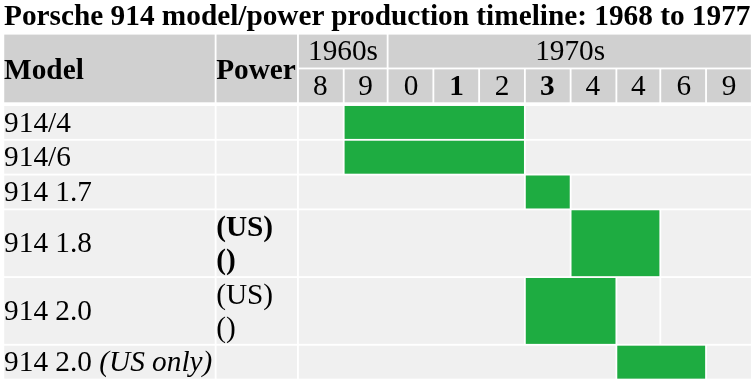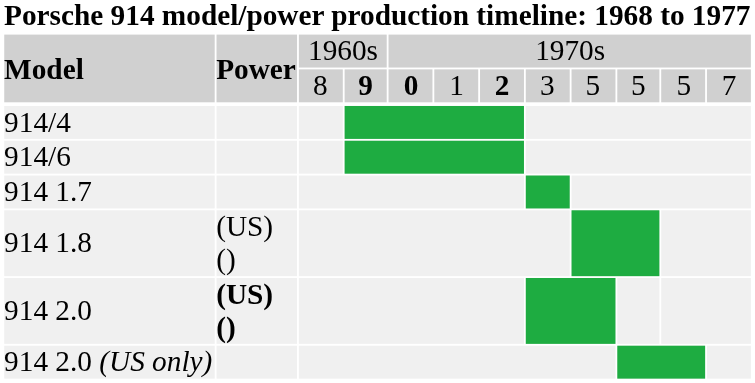Model / 8 | column 4: normal -> bold
Model / 8 | column 5: normal -> bold
Model / 8 | column 6: bold -> normal
Model / 8 | column 7: normal -> bold
Model / 8 | column 8: bold -> normal
Model / 8 | column 9: 4 -> 5
Model / 8 | column 10: 4 -> 5
Model / 8 | column 11: 6 -> 5
Model / 8 | column 12: 9 -> 7
914 1.8 | column 2: bold -> normal
914 2.0 | column 2: normal -> bold
